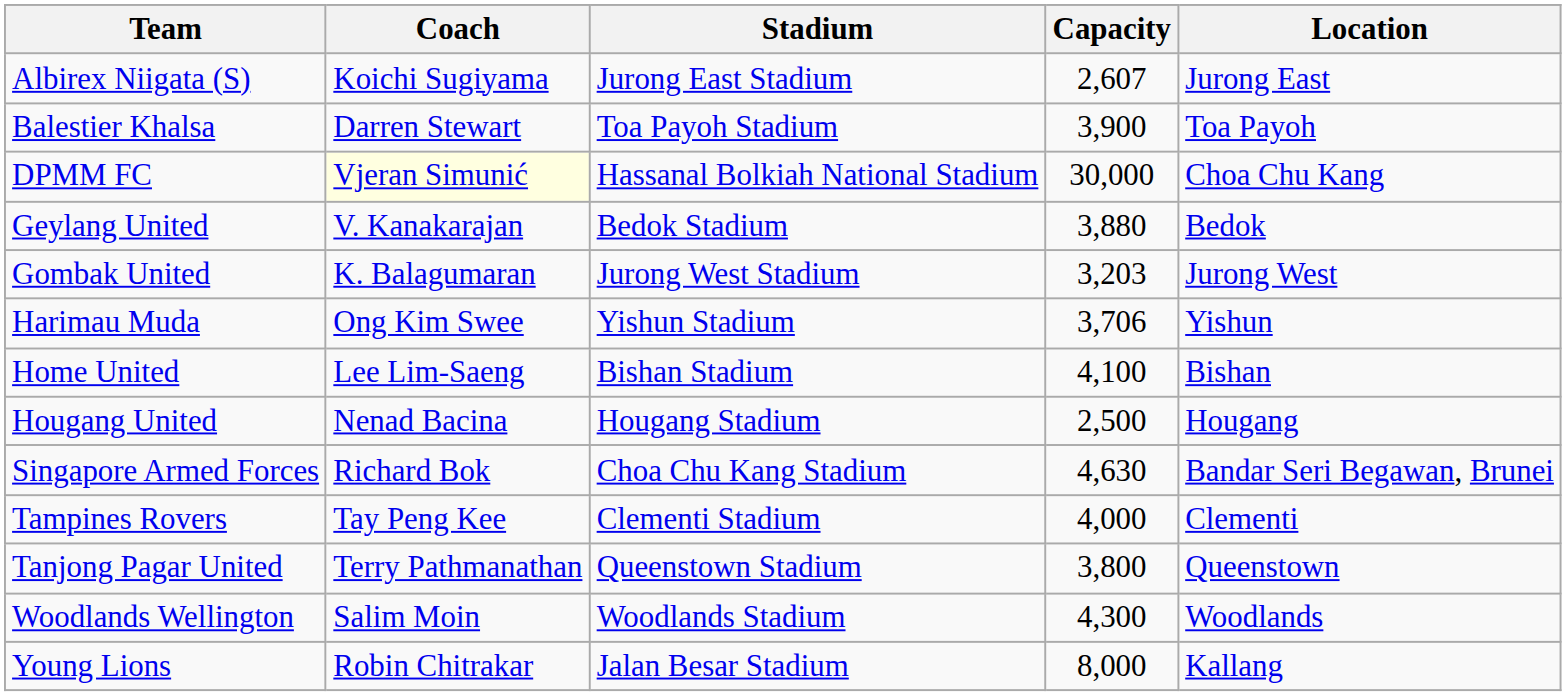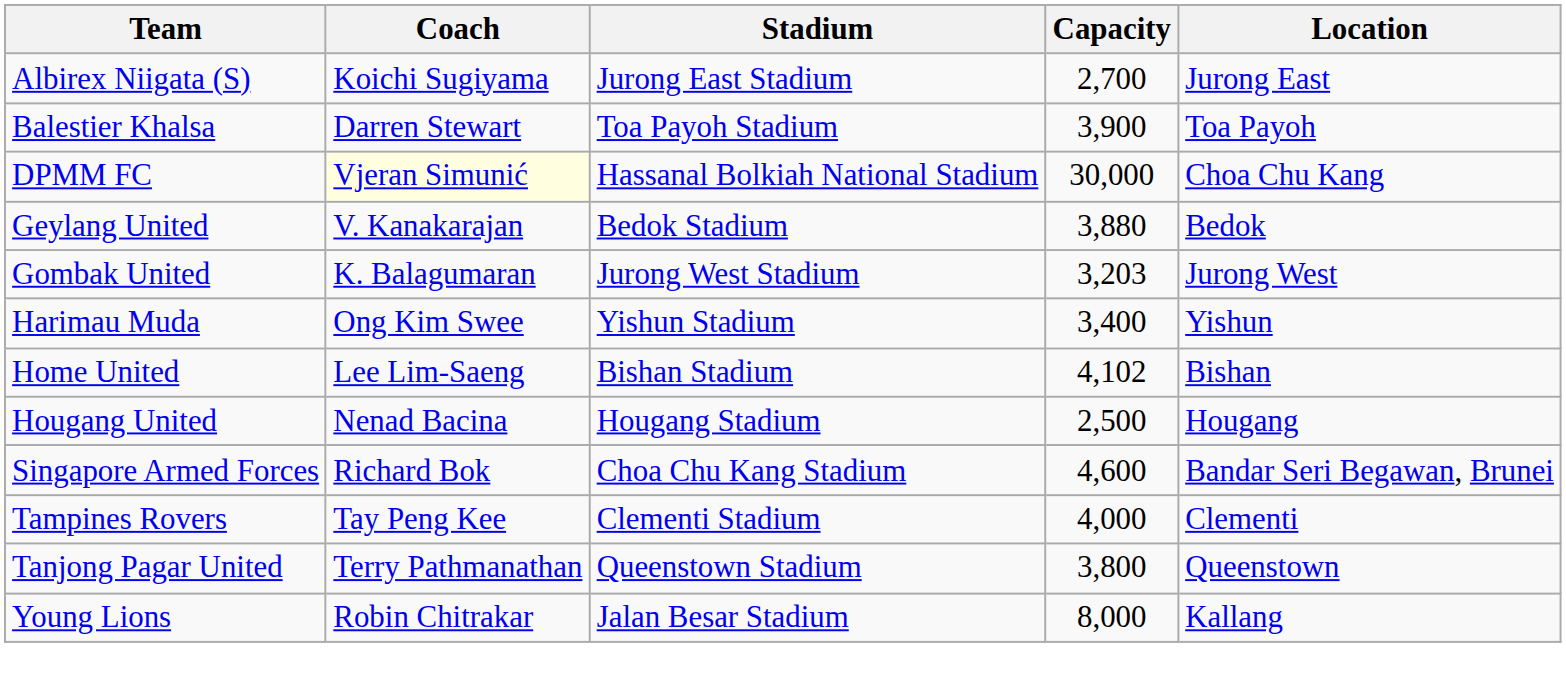Albirex Niigata (S) | Capacity: 2,607 -> 2,700
Harimau Muda | Capacity: 3,706 -> 3,400
Home United | Capacity: 4,100 -> 4,102
Singapore Armed Forces | Capacity: 4,630 -> 4,600
- row: Woodlands Wellington | Salim Moin | Woodlands Stadium | 4,300 | Woodlands
